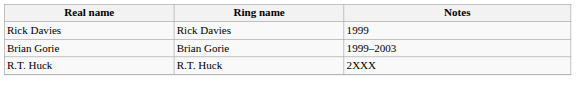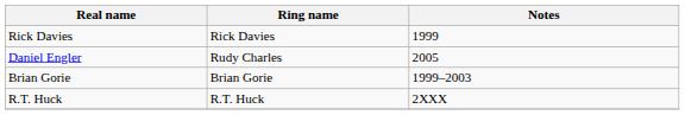+ row: Daniel Engler | Rudy Charles | 2005
